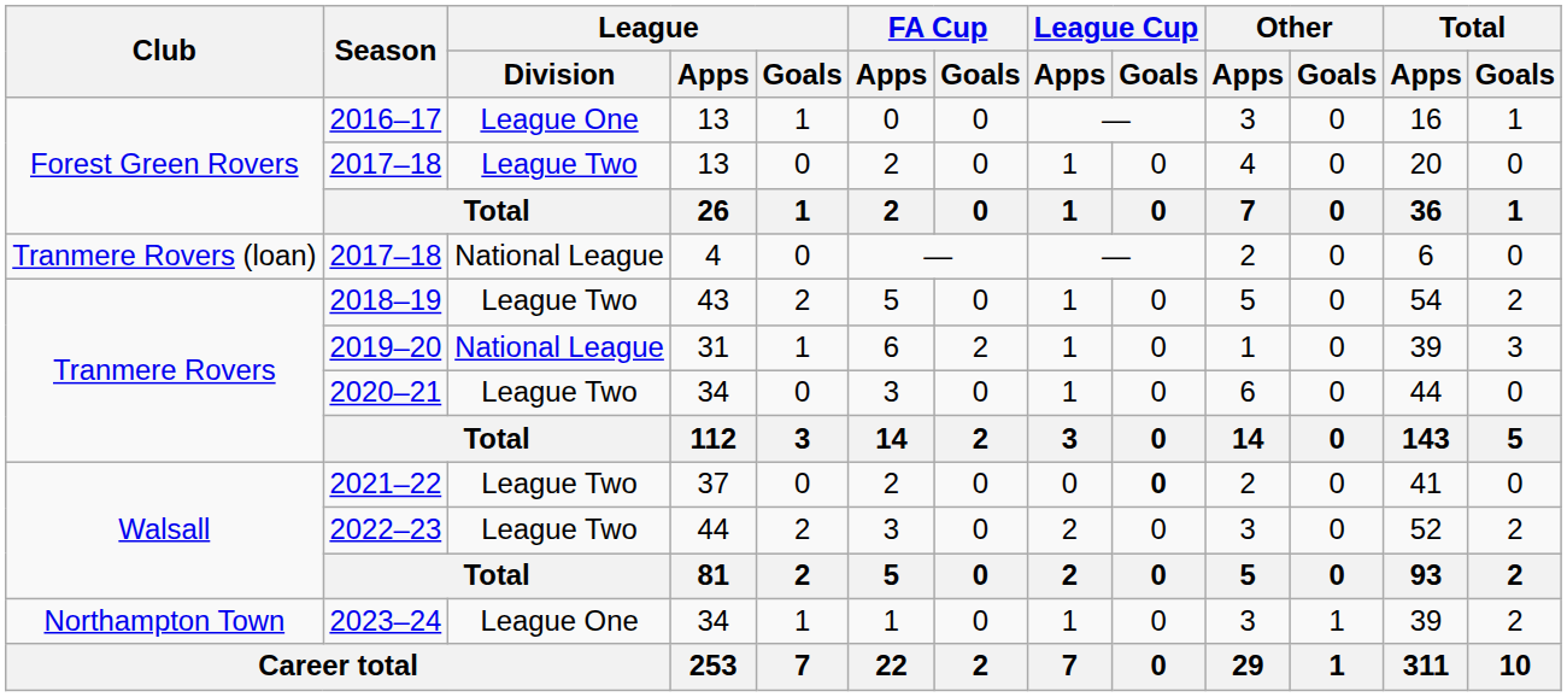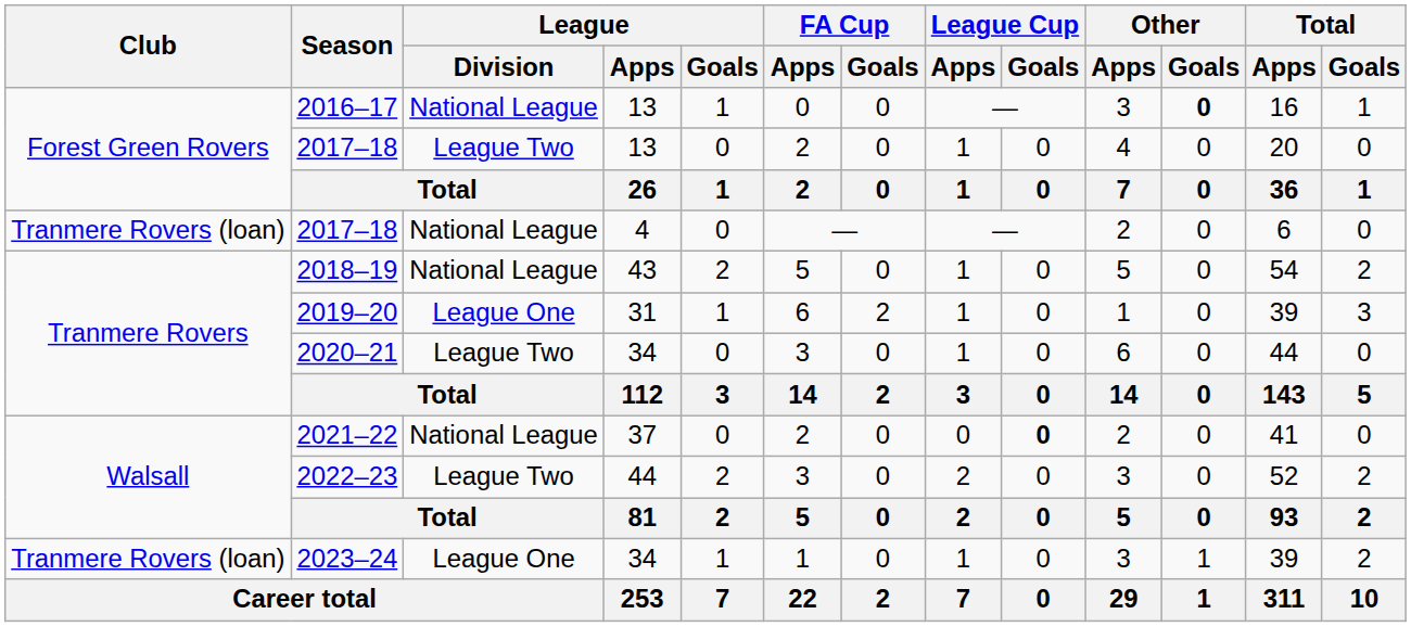2016–17 | League / Division: League One -> National League
2016–17 | Other / Goals: normal -> bold
2018–19 | League / Division: League Two -> National League
2019–20 | League / Division: National League -> League One
2021–22 | League / Division: League Two -> National League
2023–24 | Club: Northampton Town -> Tranmere Rovers (loan)
